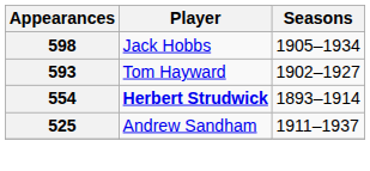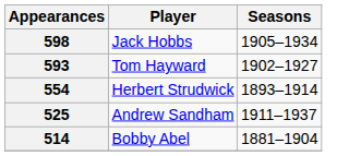554 | Player: bold -> normal
+ row: 514 | Bobby Abel | 1881–1904
